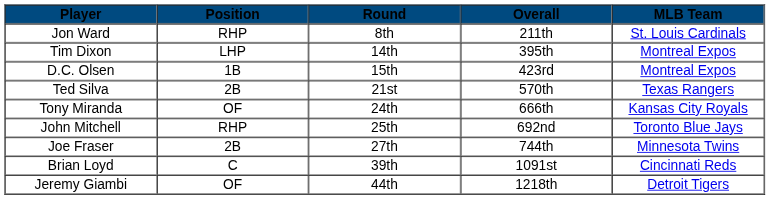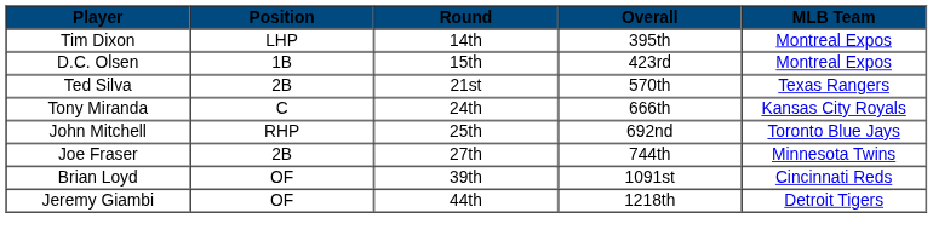- row: Jon Ward | RHP | 8th | 211th | St. Louis Cardinals
Tony Miranda | Position: OF -> C
Brian Loyd | Position: C -> OF
